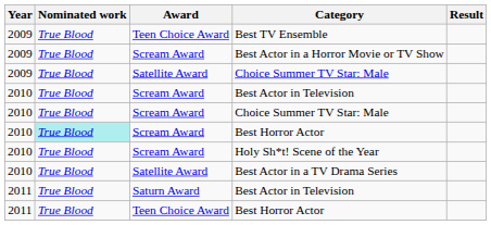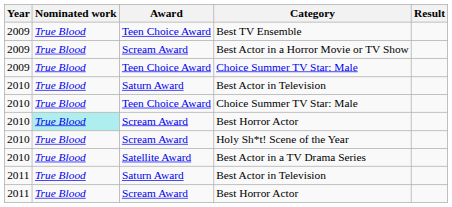2009 / Choice Summer TV Star: Male | Award: Satellite Award -> Teen Choice Award
2010 / Best Actor in Television | Award: Scream Award -> Saturn Award
2010 / Choice Summer TV Star: Male | Award: Scream Award -> Teen Choice Award
2011 / Best Horror Actor | Award: Teen Choice Award -> Scream Award
